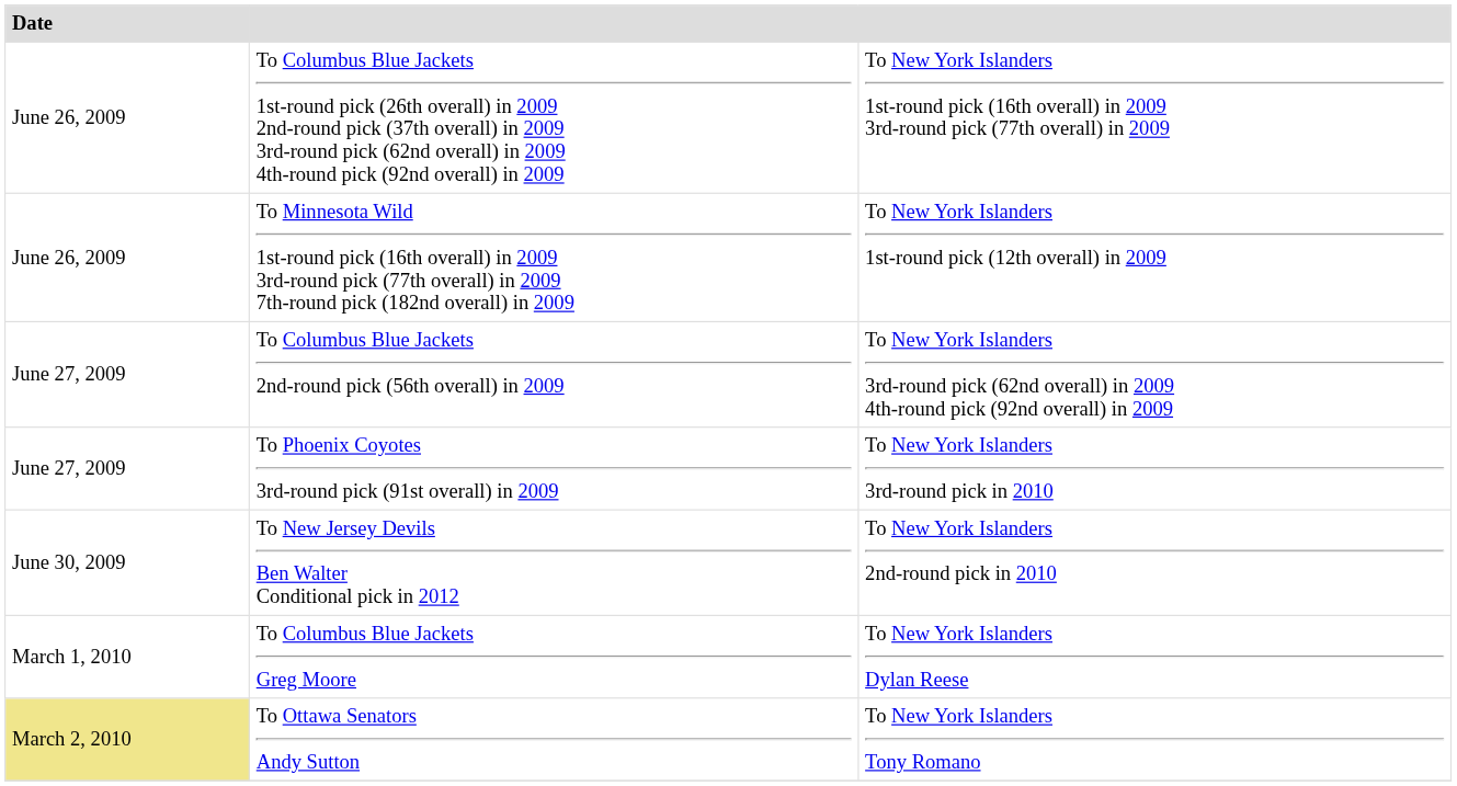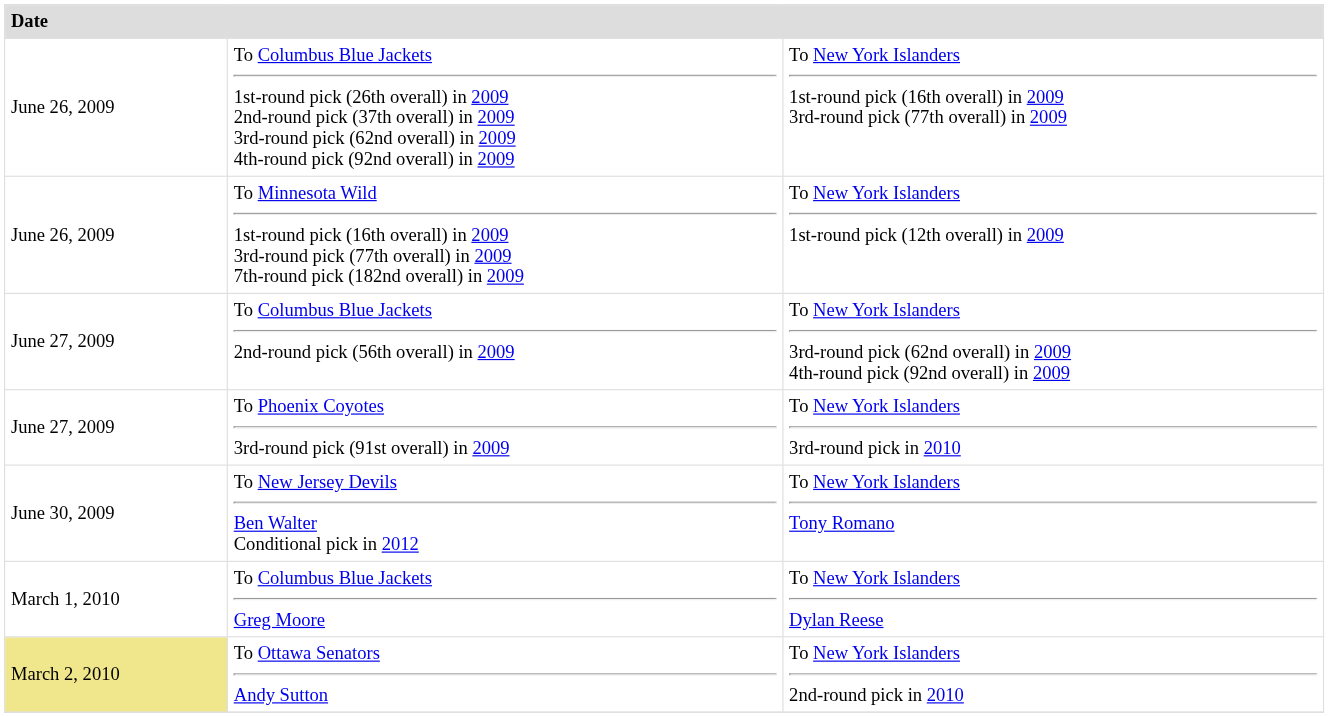To New Jersey Devils Ben Walter Conditional pick in 2012 | column 3: To New York Islanders 2nd-round pick in 2010 -> To New York Islanders Tony Romano
To Ottawa Senators Andy Sutton | column 3: To New York Islanders Tony Romano -> To New York Islanders 2nd-round pick in 2010
